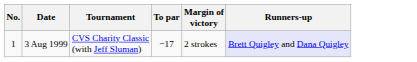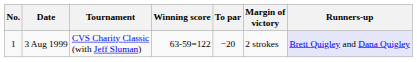+ column: Winning score | 63-59=122
3 Aug 1999 | To par: −17 -> −20
